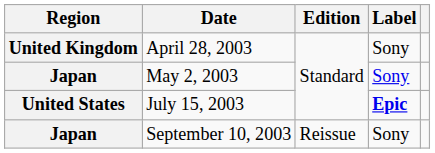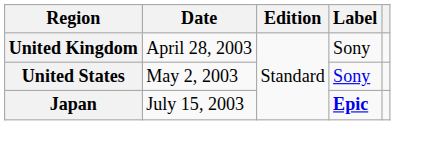May 2, 2003 | Region: Japan -> United States
July 15, 2003 | Region: United States -> Japan
- row: Japan | September 10, 2003 | Reissue | Sony
